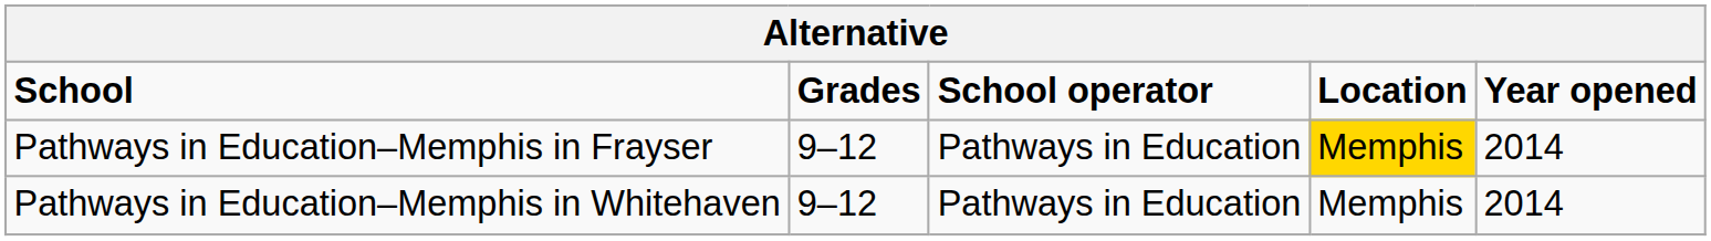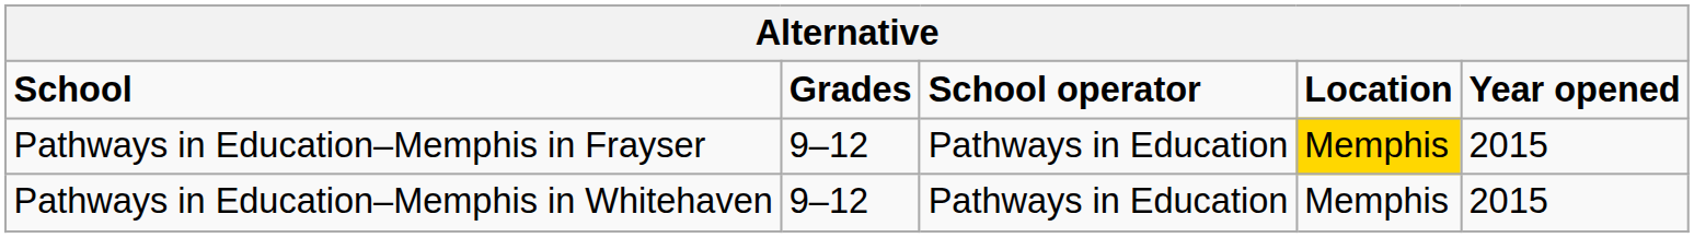Pathways in Education–Memphis in Frayser | Year opened: 2014 -> 2015
Pathways in Education–Memphis in Whitehaven | Year opened: 2014 -> 2015
